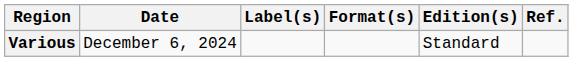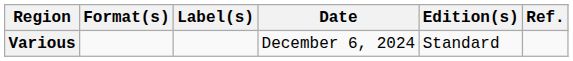columns swapped: Date <-> Format(s)
